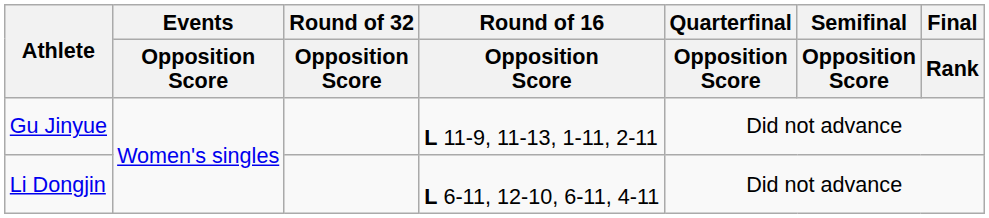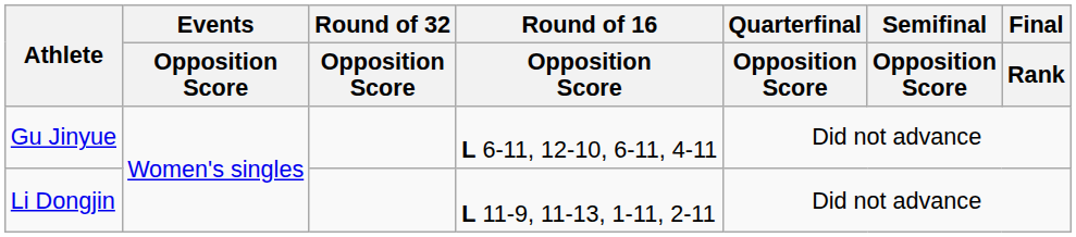Gu Jinyue | Round of 16 / Opposition Score: L 11-9, 11-13, 1-11, 2-11 -> L 6-11, 12-10, 6-11, 4-11
Li Dongjin | Round of 16 / Opposition Score: L 6-11, 12-10, 6-11, 4-11 -> L 11-9, 11-13, 1-11, 2-11
